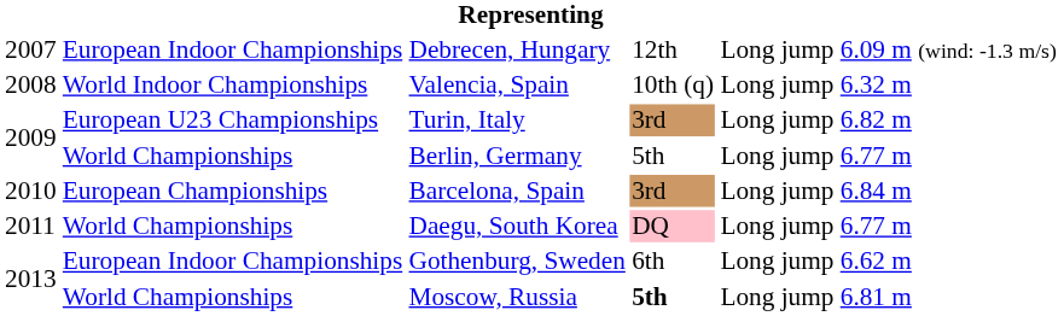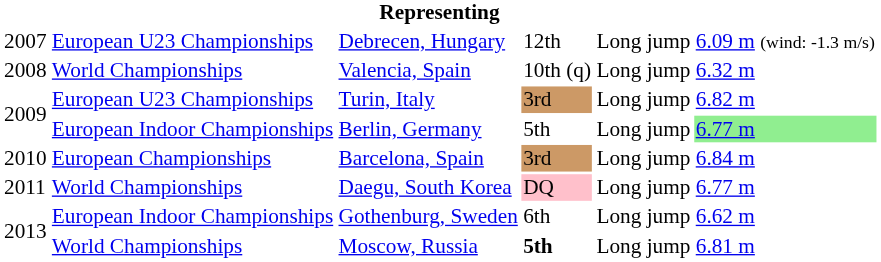Debrecen, Hungary | column 2: European Indoor Championships -> European U23 Championships
Valencia, Spain | column 2: World Indoor Championships -> World Championships
Berlin, Germany | column 2: World Championships -> European Indoor Championships
Berlin, Germany | column 6: no background -> lightgreen background
